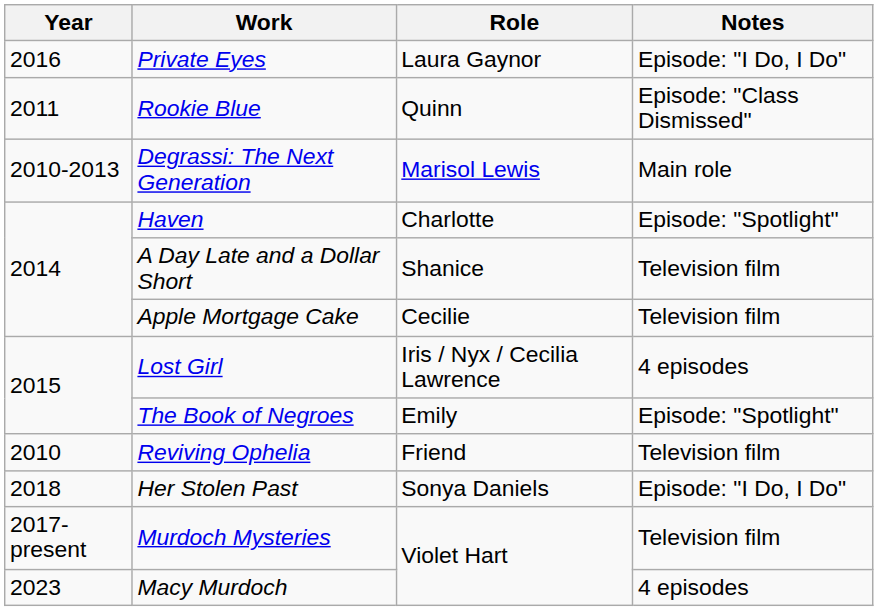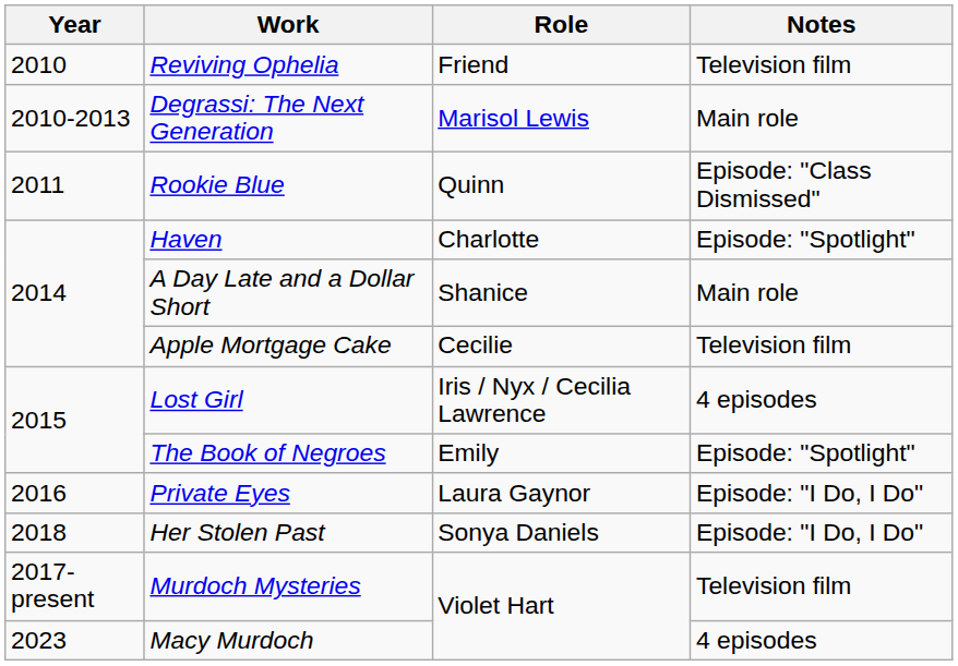rows swapped: Reviving Ophelia <-> Private Eyes
rows swapped: Rookie Blue <-> Degrassi: The Next Generation
A Day Late and a Dollar Short | Notes: Television film -> Main role
